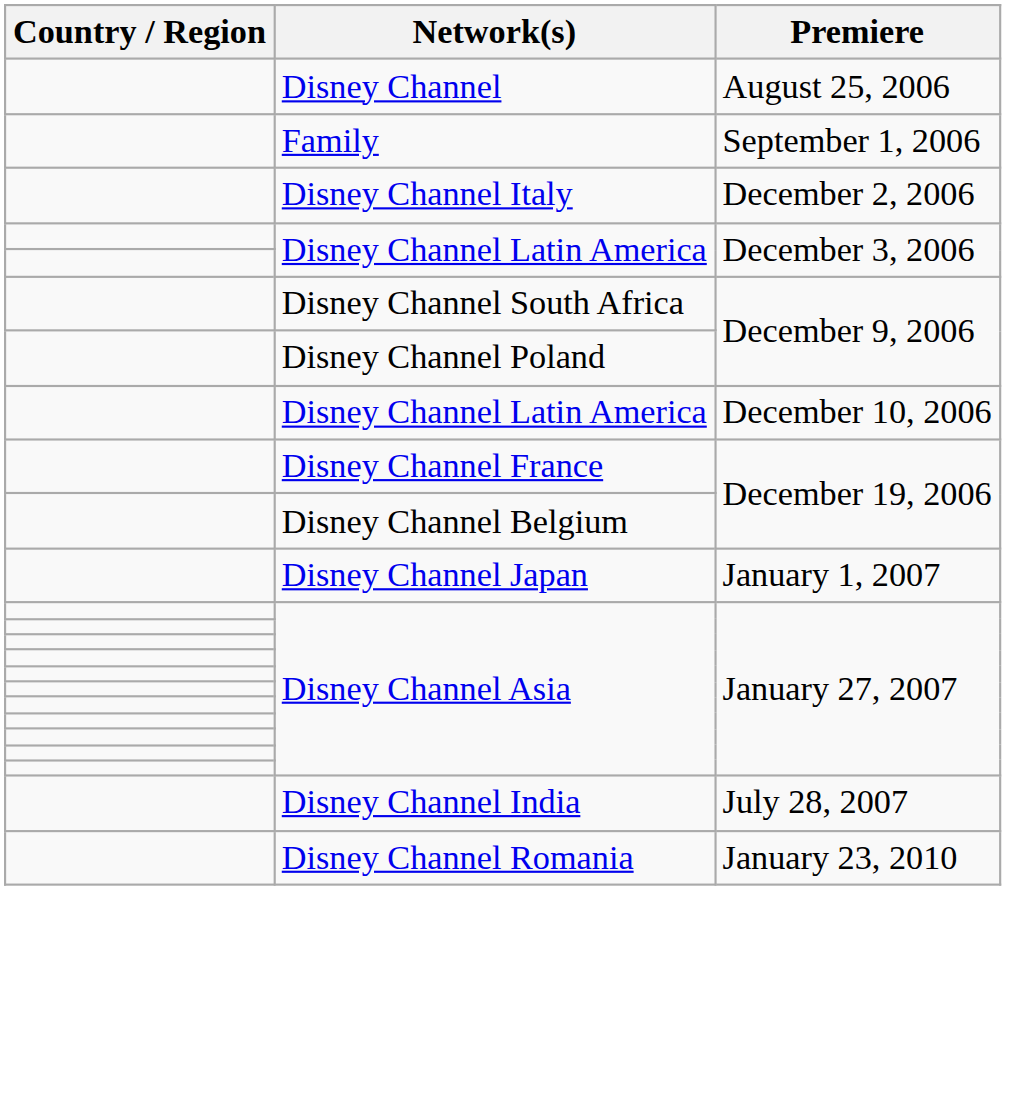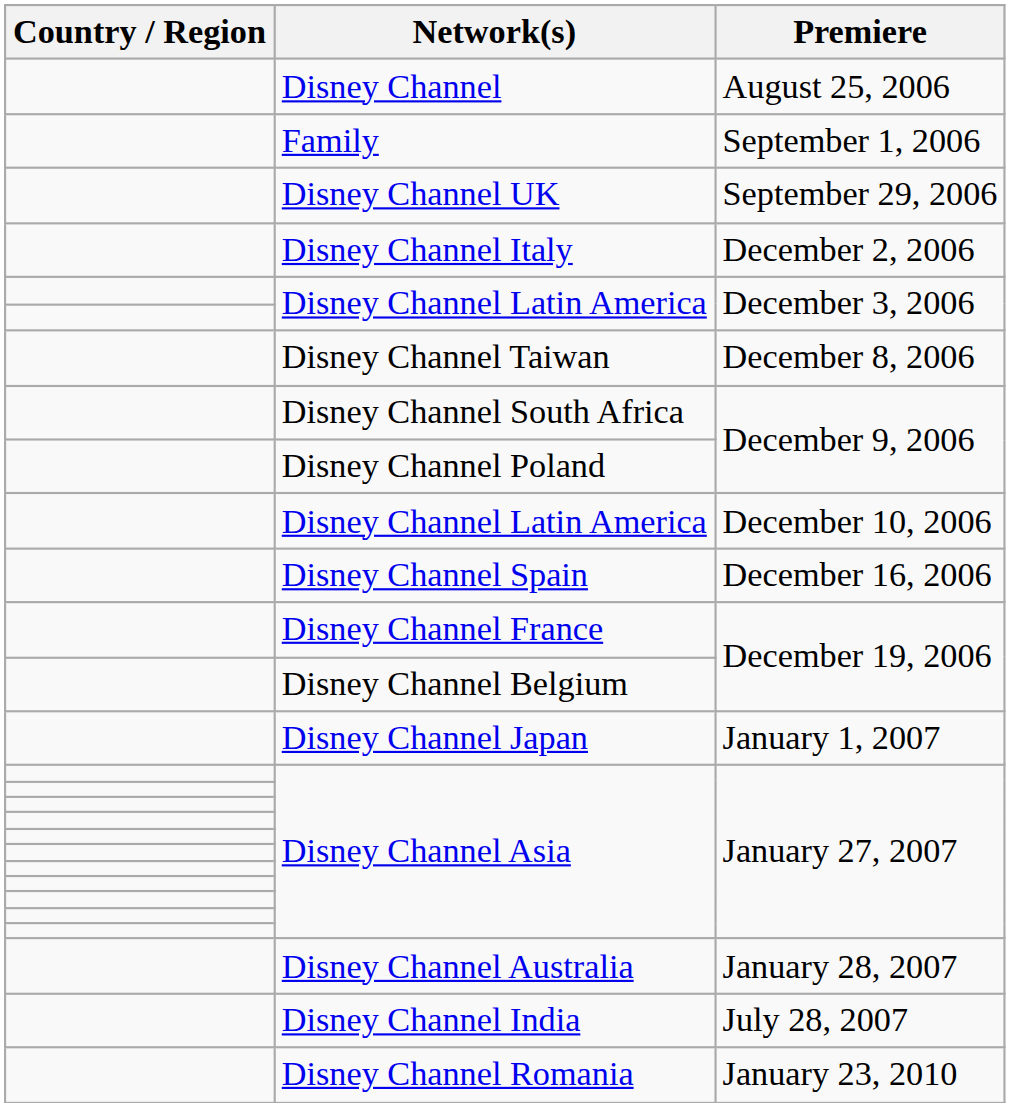+ row: Disney Channel UK | September 29, 2006
+ row: Disney Channel Taiwan | December 8, 2006
+ row: Disney Channel Spain | December 16, 2006
+ row: Disney Channel Australia | January 28, 2007
